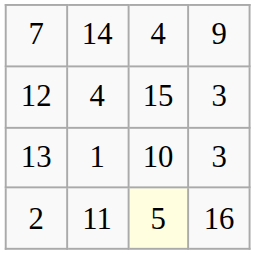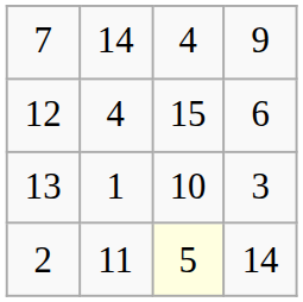12 | column 4: 3 -> 6
2 | column 4: 16 -> 14
